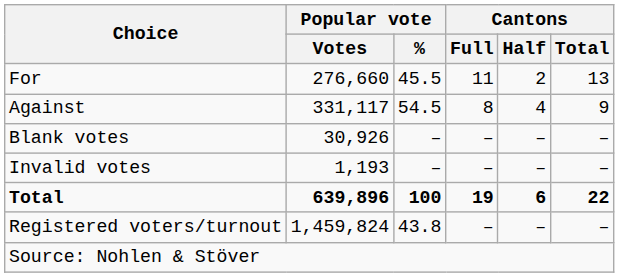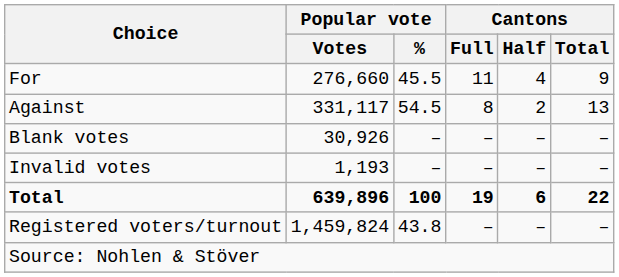For | Cantons / Half: 2 -> 4
For | Cantons / Total: 13 -> 9
Against | Cantons / Half: 4 -> 2
Against | Cantons / Total: 9 -> 13
